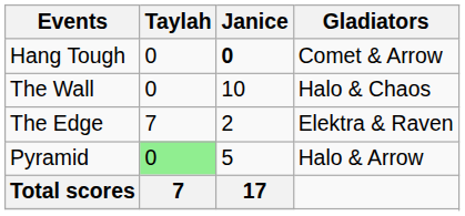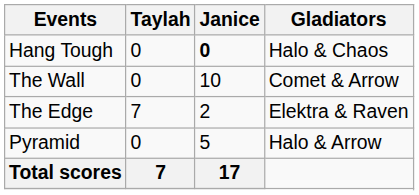Hang Tough | Gladiators: Comet & Arrow -> Halo & Chaos
The Wall | Gladiators: Halo & Chaos -> Comet & Arrow
Pyramid | Taylah: lightgreen background -> no background
